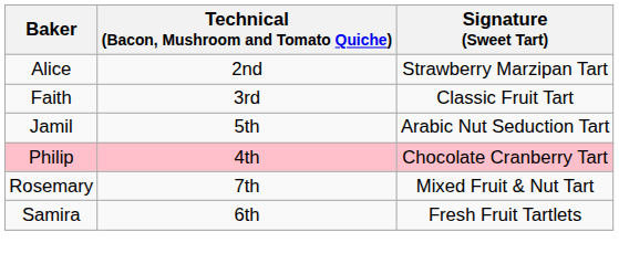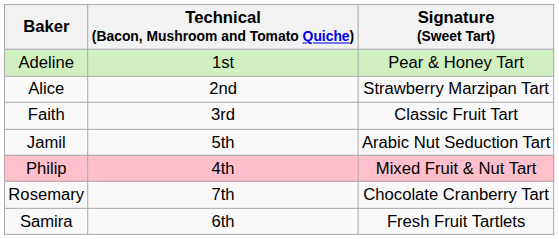+ row: Adeline | 1st | Pear & Honey Tart
Philip | Signature (Sweet Tart): Chocolate Cranberry Tart -> Mixed Fruit & Nut Tart
Rosemary | Signature (Sweet Tart): Mixed Fruit & Nut Tart -> Chocolate Cranberry Tart
